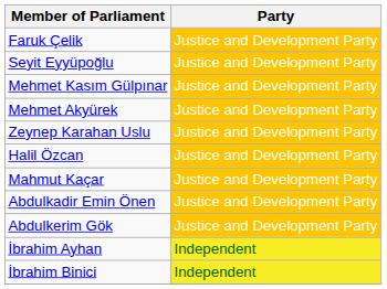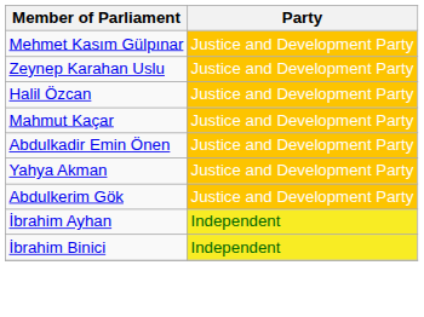- row: Faruk Çelik | Justice and Development Party
- row: Seyit Eyyüpoğlu | Justice and Development Party
- row: Mehmet Akyürek | Justice and Development Party
+ row: Yahya Akman | Justice and Development Party
